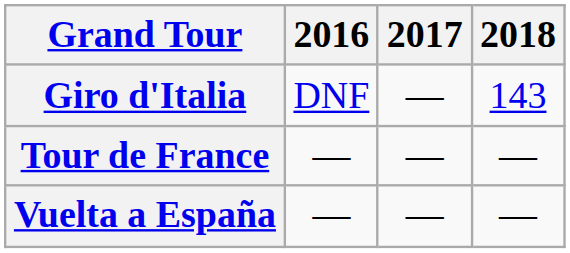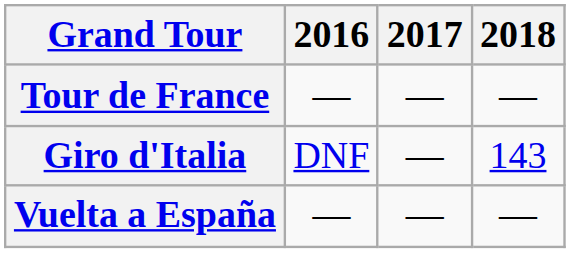rows swapped: Giro d'Italia <-> Tour de France
